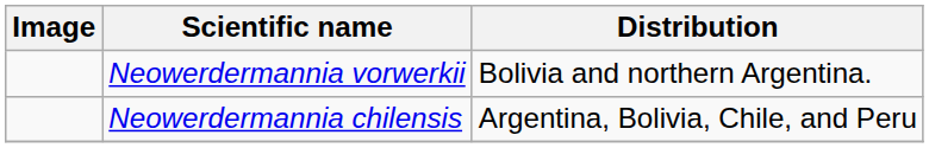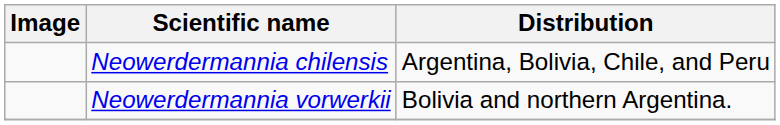rows swapped: Neowerdermannia chilensis <-> Neowerdermannia vorwerkii
